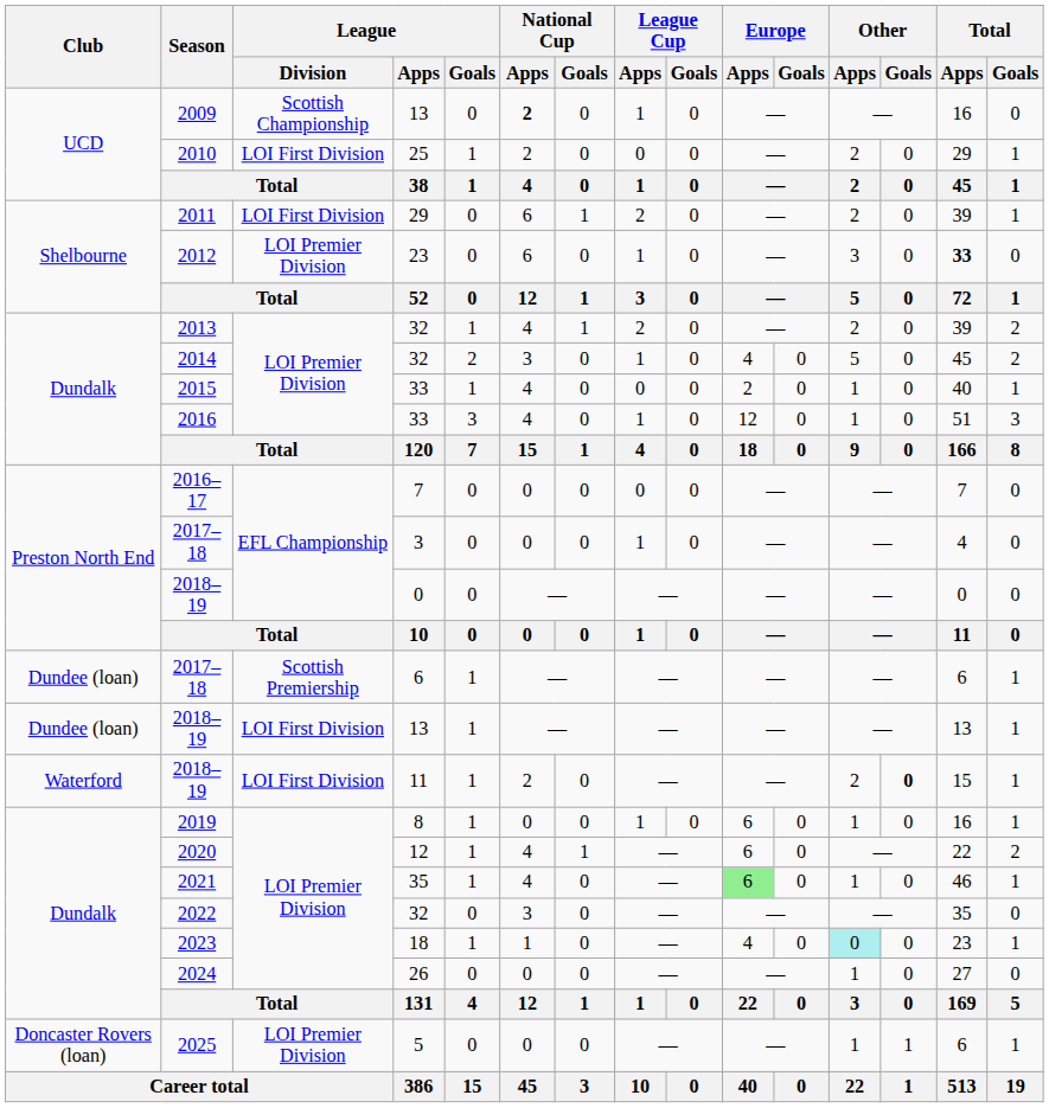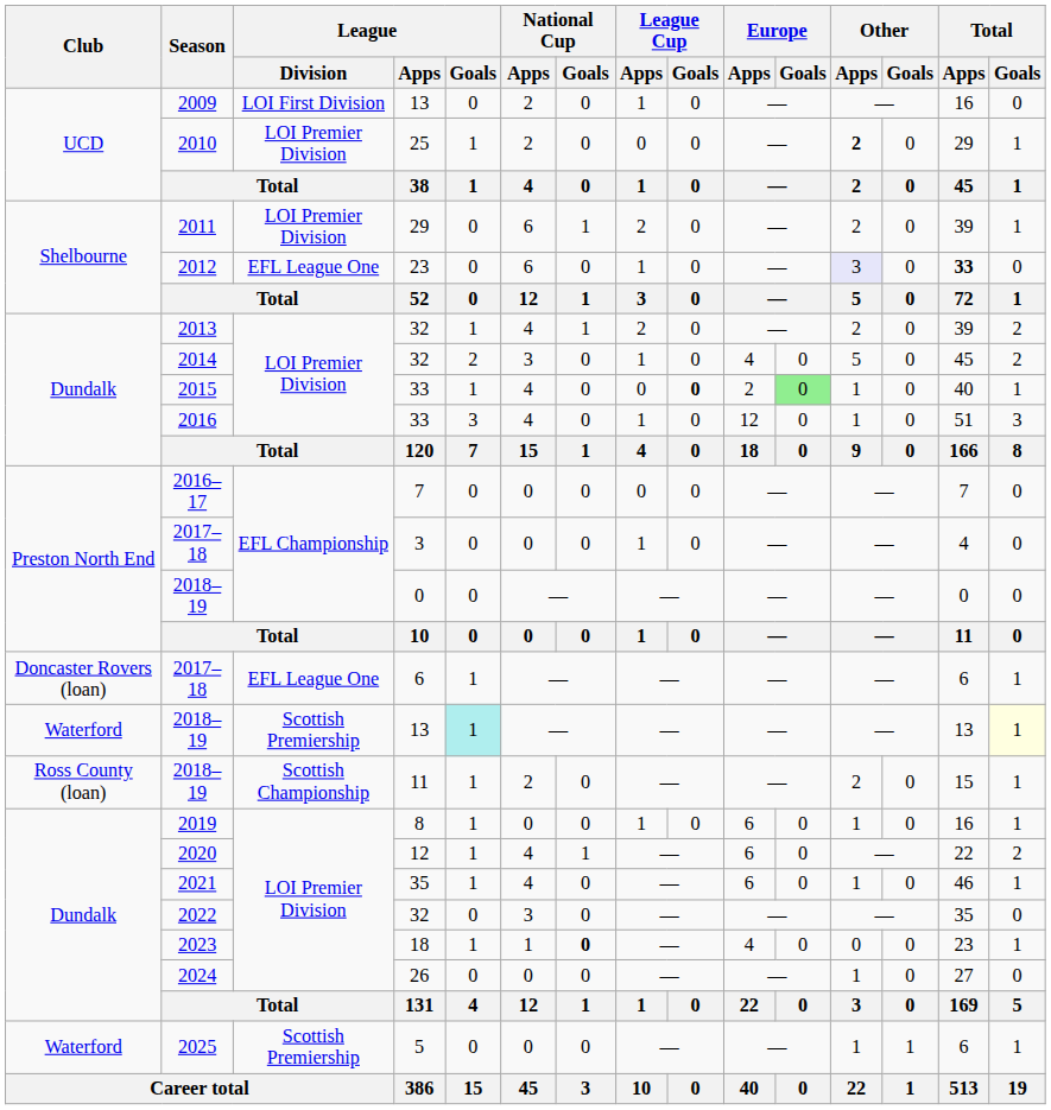2009 | League / Division: Scottish Championship -> LOI First Division
2009 | National Cup / Apps: bold -> normal
2010 | League / Division: LOI First Division -> LOI Premier Division
2010 | Other / Apps: normal -> bold
2011 | League / Division: LOI First Division -> LOI Premier Division
2012 | League / Division: LOI Premier Division -> EFL League One
2012 | Other / Apps: no background -> lavender background
2015 | League Cup / Goals: normal -> bold
2015 | Europe / Goals: no background -> lightgreen background
2017–18 / 6 | Club: Dundee (loan) -> Doncaster Rovers (loan)
2017–18 / 6 | League / Division: Scottish Premiership -> EFL League One
2018–19 / 13 | Club: Dundee (loan) -> Waterford
2018–19 / 13 | League / Division: LOI First Division -> Scottish Premiership
2018–19 / 13 | League / Goals: no background -> paleturquoise background
2018–19 / 13 | Total / Goals: no background -> lightyellow background
2018–19 / 11 | Club: Waterford -> Ross County (loan)
2018–19 / 11 | League / Division: LOI First Division -> Scottish Championship
2018–19 / 11 | Other / Goals: bold -> normal
2021 | Europe / Apps: lightgreen background -> no background
2023 | National Cup / Goals: normal -> bold
2023 | Other / Apps: paleturquoise background -> no background
2025 | Club: Doncaster Rovers (loan) -> Waterford
2025 | League / Division: LOI Premier Division -> Scottish Premiership
